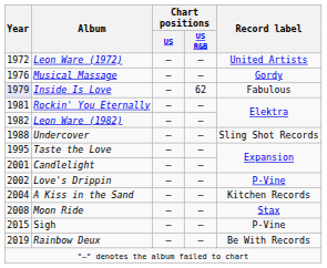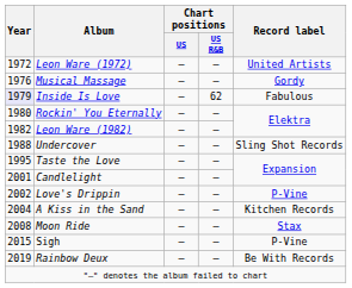Rockin' You Eternally | Year: 1981 -> 1980
